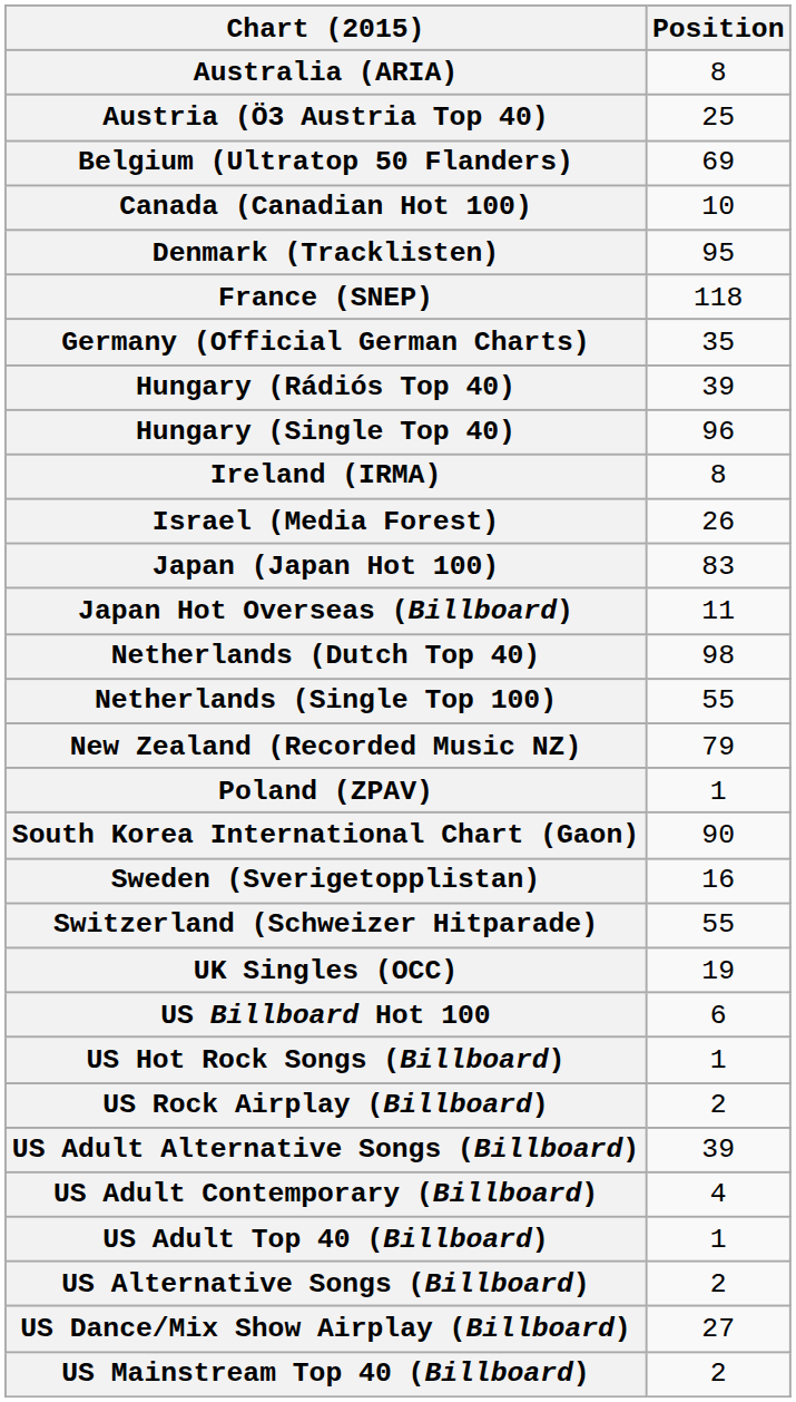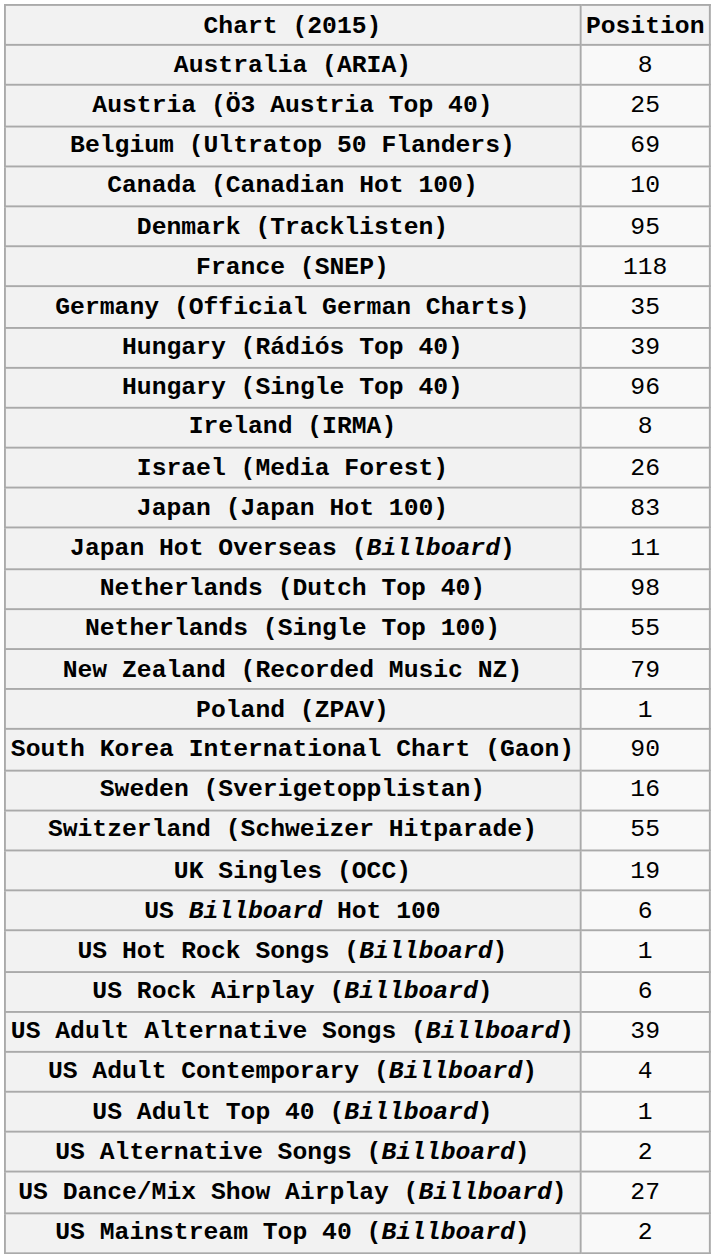US Rock Airplay (Billboard) | Position: 2 -> 6
